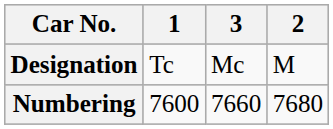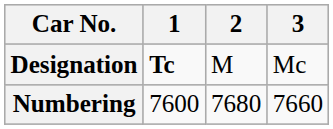columns swapped: 2 <-> 3
Designation | 1: normal -> bold
